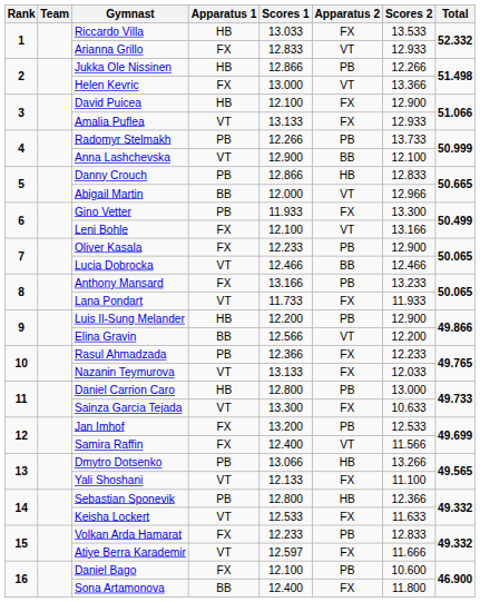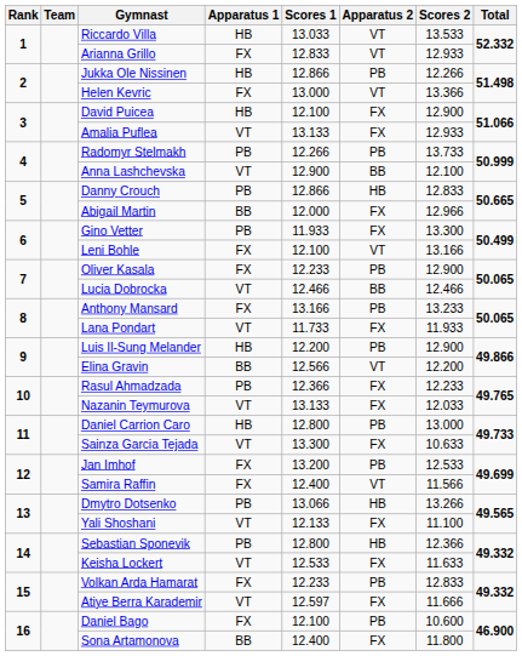Riccardo Villa | Apparatus 2: FX -> VT
Abigail Martin | Apparatus 2: VT -> FX
